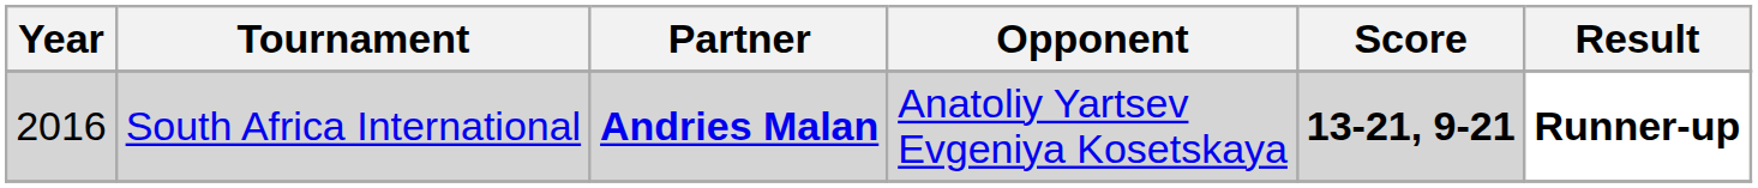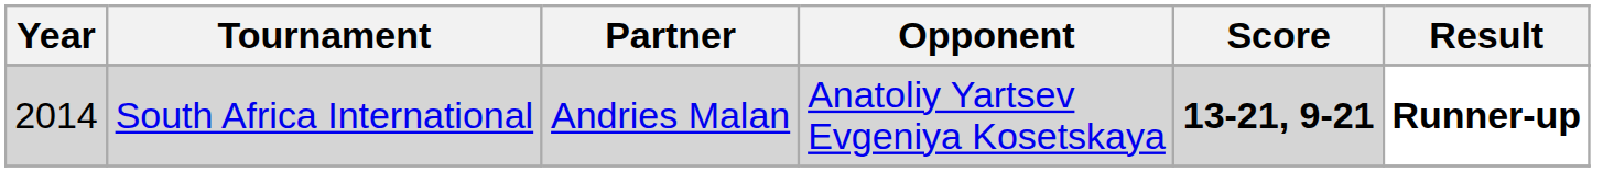South Africa International | Year: 2016 -> 2014
South Africa International | Partner: bold -> normal
